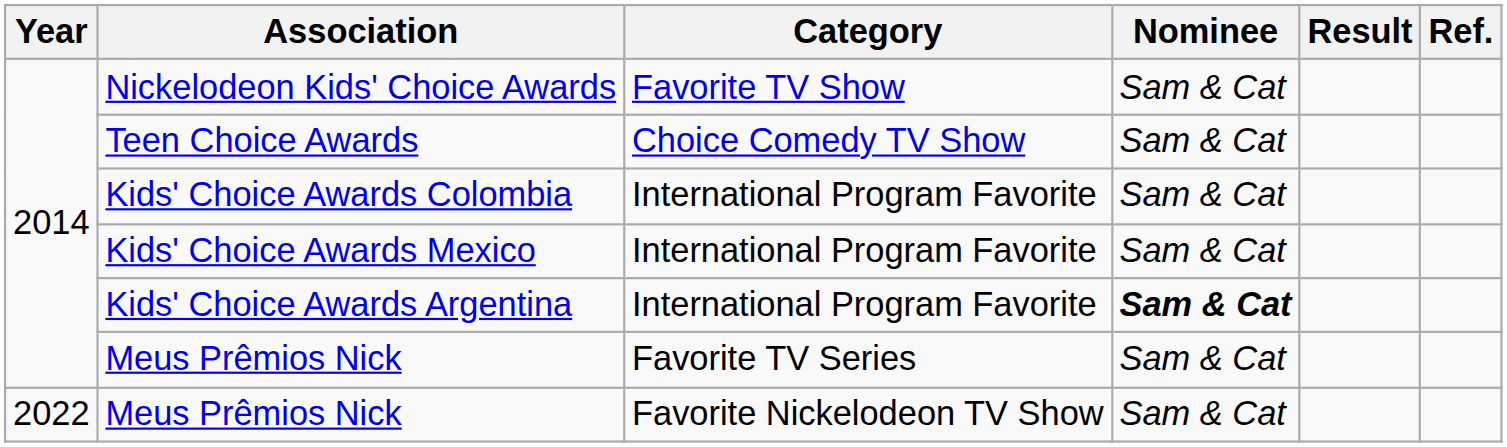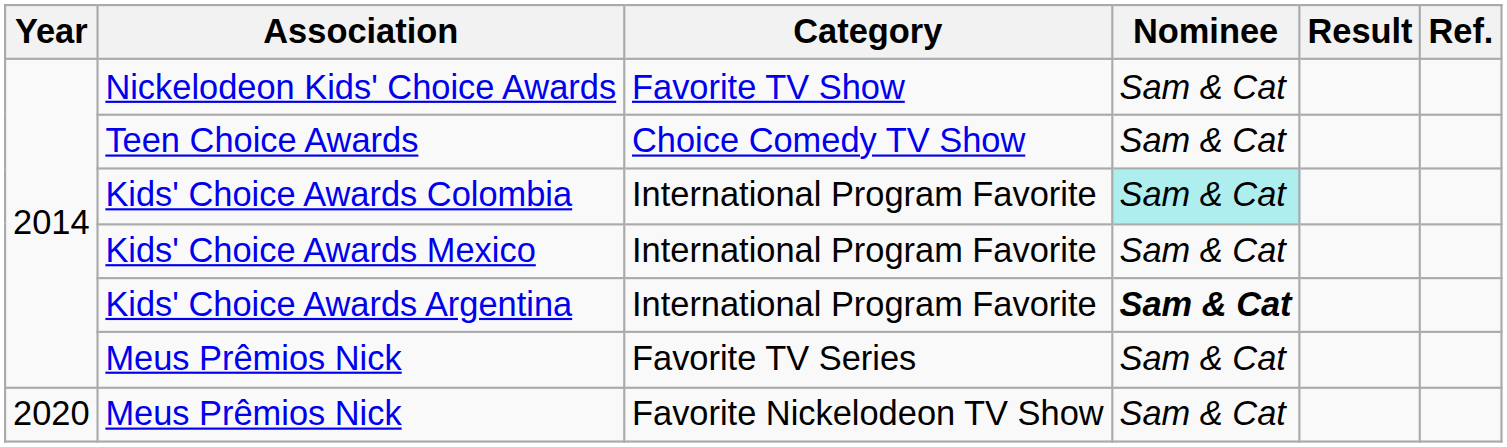Kids' Choice Awards Colombia | Nominee: no background -> paleturquoise background
Meus Prêmios Nick / Favorite Nickelodeon TV Show | Year: 2022 -> 2020
